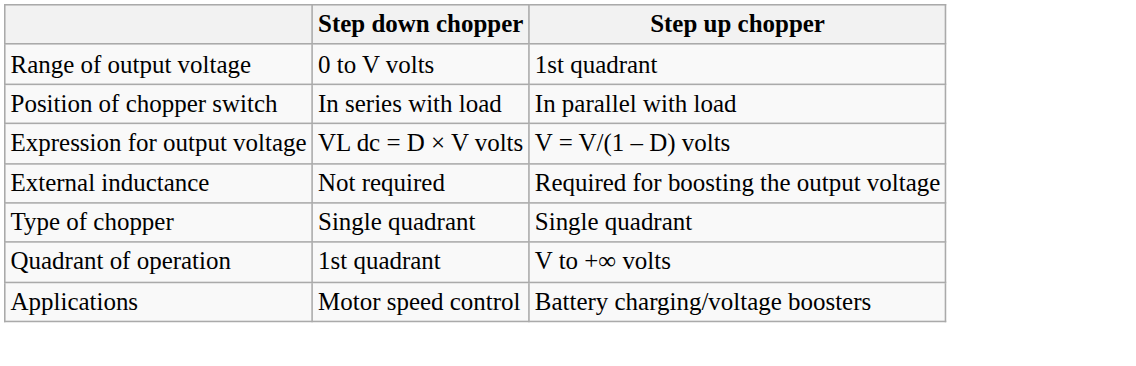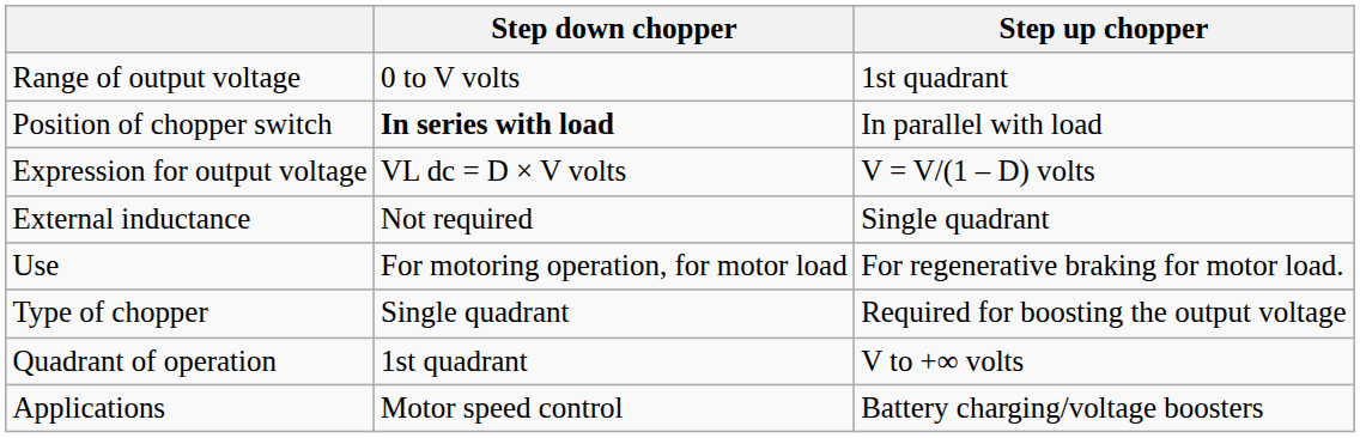Position of chopper switch | Step down chopper: normal -> bold
External inductance | Step up chopper: Required for boosting the output voltage -> Single quadrant
+ row: Use | For motoring operation, for motor load | For regenerative braking for motor load.
Type of chopper | Step up chopper: Single quadrant -> Required for boosting the output voltage
